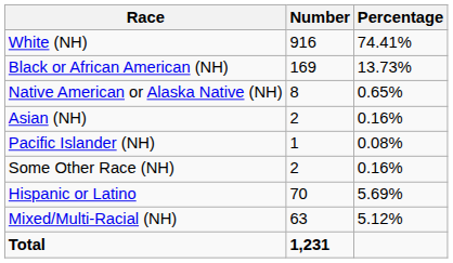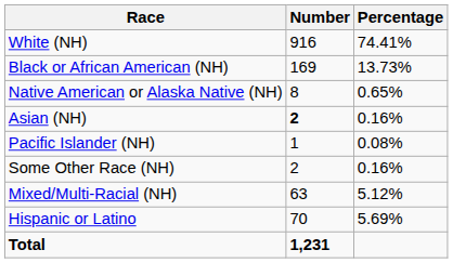Asian (NH) | Number: normal -> bold
rows swapped: Mixed/Multi-Racial (NH) <-> Hispanic or Latino
